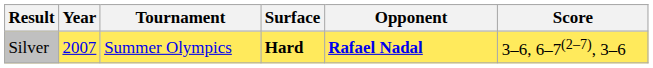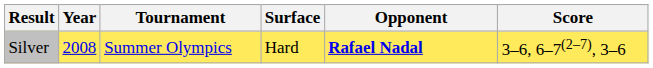Silver | Year: 2007 -> 2008
Silver | Surface: bold -> normal
